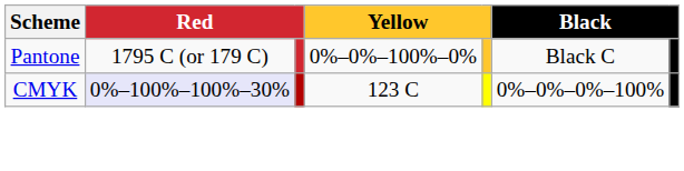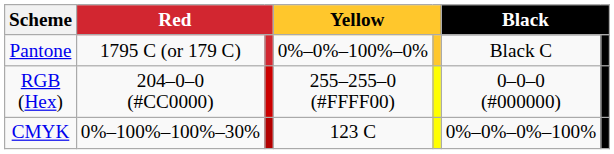+ row: RGB (Hex) | 204–0–0 (#CC0000) | 255–255–0 (#FFFF00) | 0–0–0 (#000000)
CMYK | column 2: lavender background -> no background
